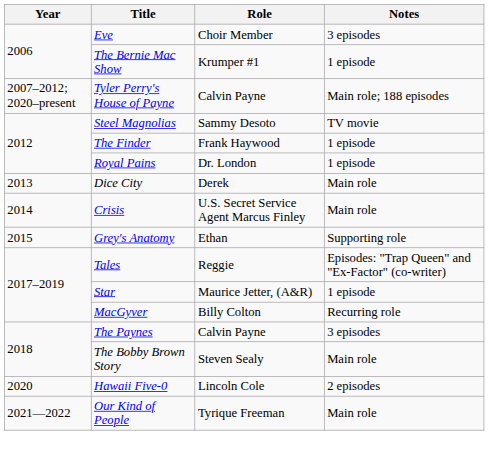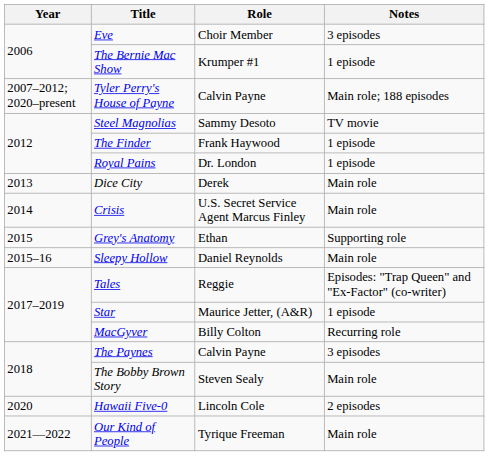+ row: 2015–16 | Sleepy Hollow | Daniel Reynolds | Main role
